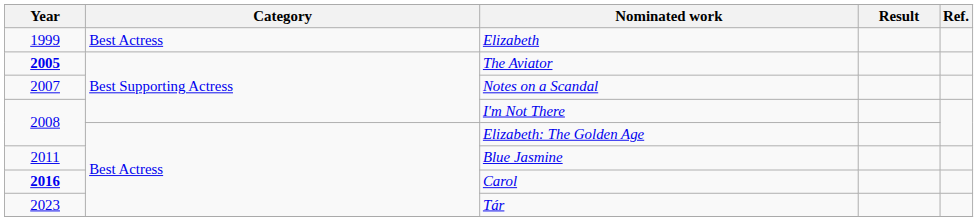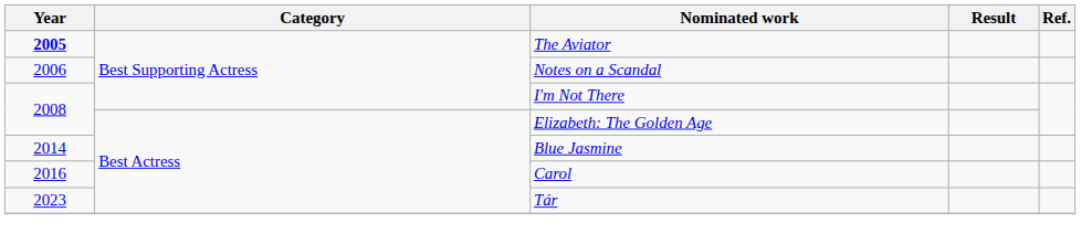- row: 1999 | Best Actress | Elizabeth
Notes on a Scandal | Year: 2007 -> 2006
Blue Jasmine | Year: 2011 -> 2014
Carol | Year: bold -> normal
